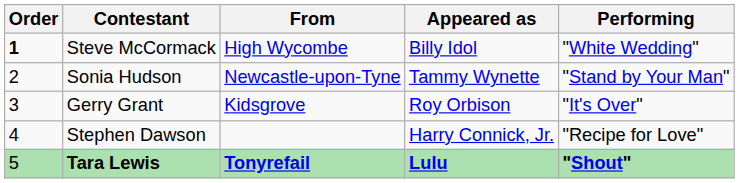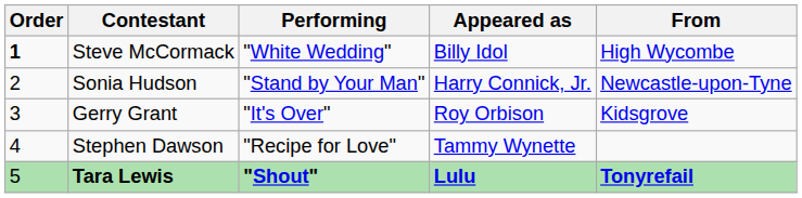columns swapped: From <-> Performing
Sonia Hudson | Appeared as: Tammy Wynette -> Harry Connick, Jr.
Stephen Dawson | Appeared as: Harry Connick, Jr. -> Tammy Wynette
